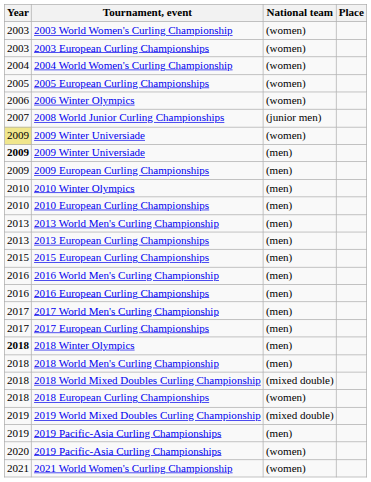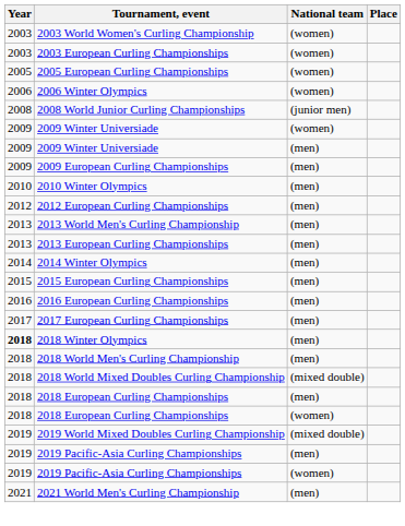- row: 2004 | 2004 World Women's Curling Championship | (women)
2008 World Junior Curling Championships | Year: 2007 -> 2008
2009 Winter Universiade / (women) | Year: khaki background -> no background
2009 Winter Universiade / (men) | Year: bold -> normal
- row: 2010 | 2010 European Curling Championships | (men)
+ row: 2012 | 2012 European Curling Championships | (men)
+ row: 2014 | 2014 Winter Olympics | (men)
- row: 2016 | 2016 World Men's Curling Championship | (men)
- row: 2017 | 2017 World Men's Curling Championship | (men)
+ row: 2018 | 2018 European Curling Championships | (men)
2019 Pacific-Asia Curling Championships / (women) | Year: 2020 -> 2019
+ row: 2021 | 2021 World Men's Curling Championship | (men)
- row: 2021 | 2021 World Women's Curling Championship | (women)
